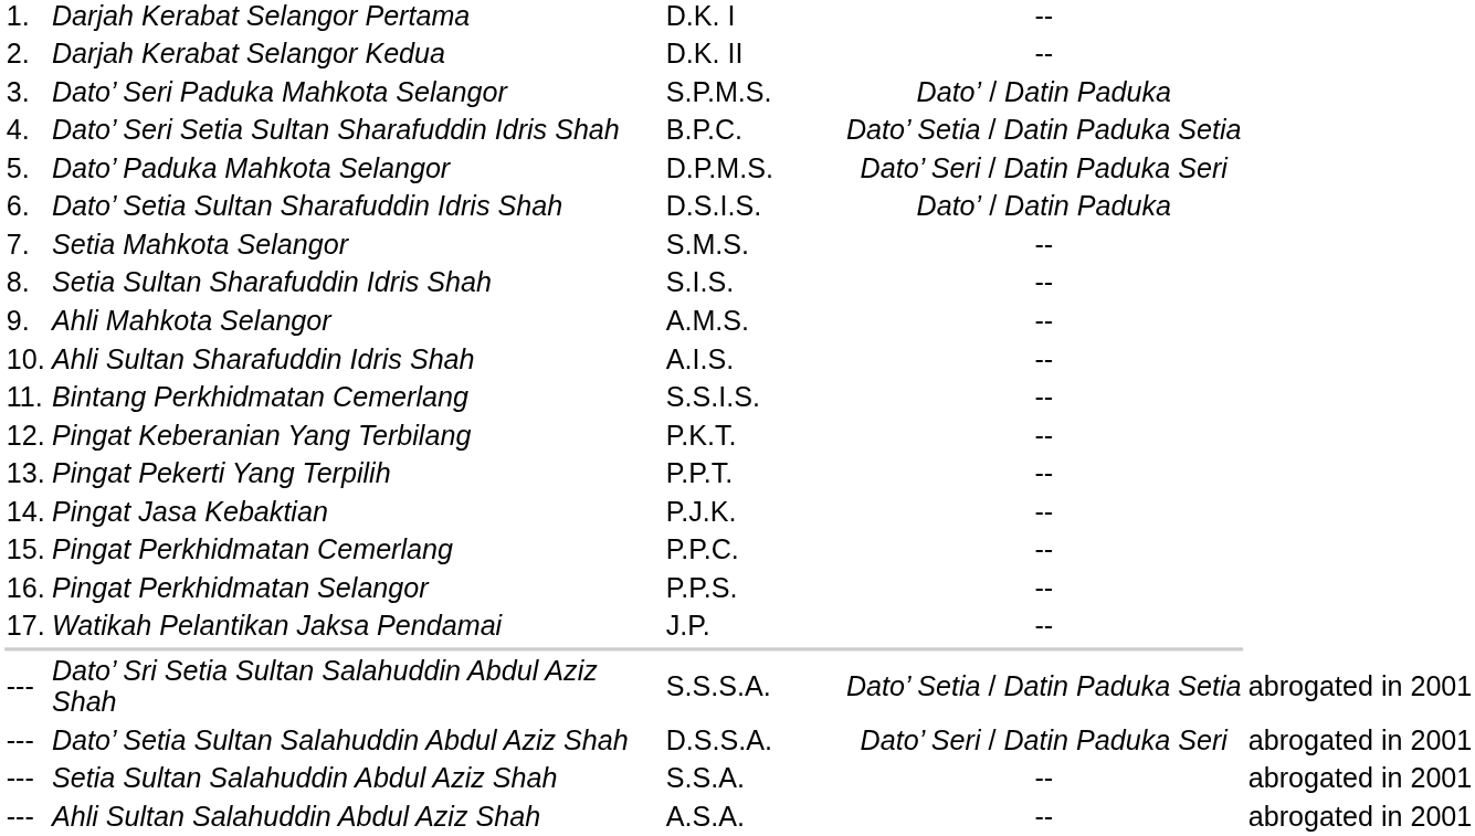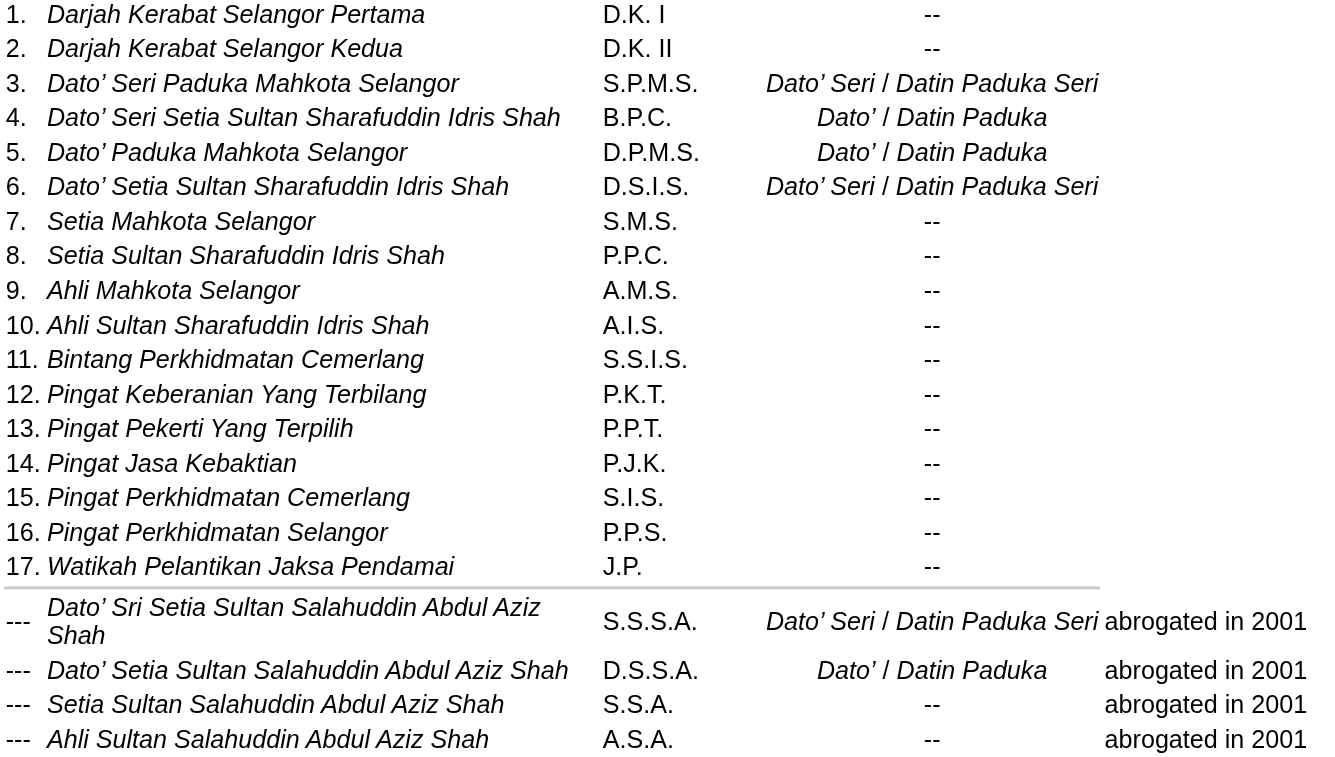Dato’ Seri Paduka Mahkota Selangor | column 4: Dato’ / Datin Paduka -> Dato’ Seri / Datin Paduka Seri
Dato’ Seri Setia Sultan Sharafuddin Idris Shah | column 4: Dato’ Setia / Datin Paduka Setia -> Dato’ / Datin Paduka
Dato’ Paduka Mahkota Selangor | column 4: Dato’ Seri / Datin Paduka Seri -> Dato’ / Datin Paduka
Dato’ Setia Sultan Sharafuddin Idris Shah | column 4: Dato’ / Datin Paduka -> Dato’ Seri / Datin Paduka Seri
Setia Sultan Sharafuddin Idris Shah | column 3: S.I.S. -> P.P.C.
Pingat Perkhidmatan Cemerlang | column 3: P.P.C. -> S.I.S.
Dato’ Sri Setia Sultan Salahuddin Abdul Aziz Shah | column 4: Dato’ Setia / Datin Paduka Setia -> Dato’ Seri / Datin Paduka Seri
Dato’ Setia Sultan Salahuddin Abdul Aziz Shah | column 4: Dato’ Seri / Datin Paduka Seri -> Dato’ / Datin Paduka
